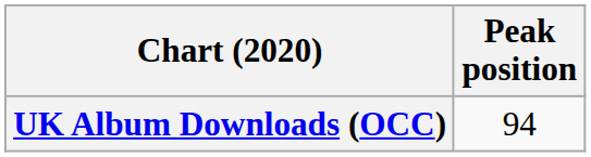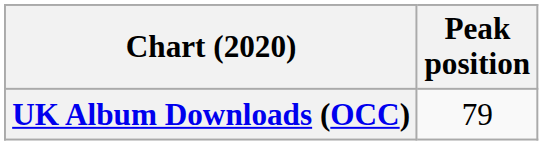UK Album Downloads (OCC) | Peak position: 94 -> 79
